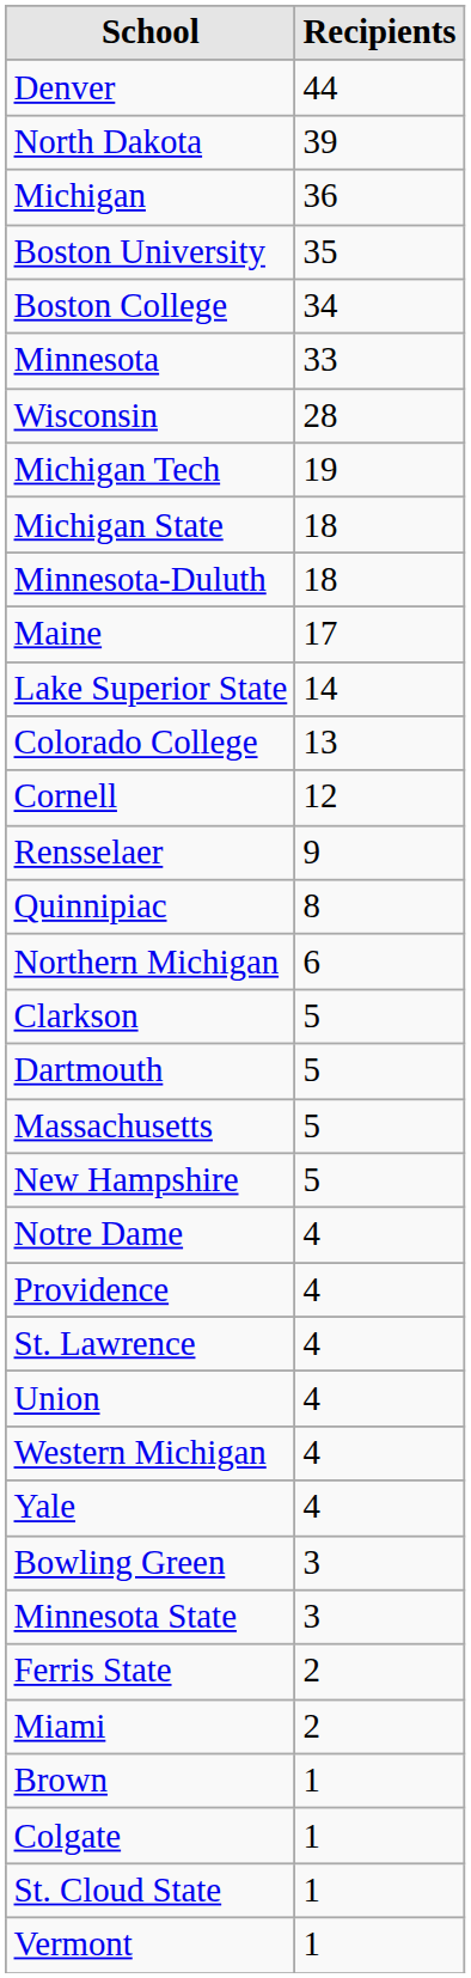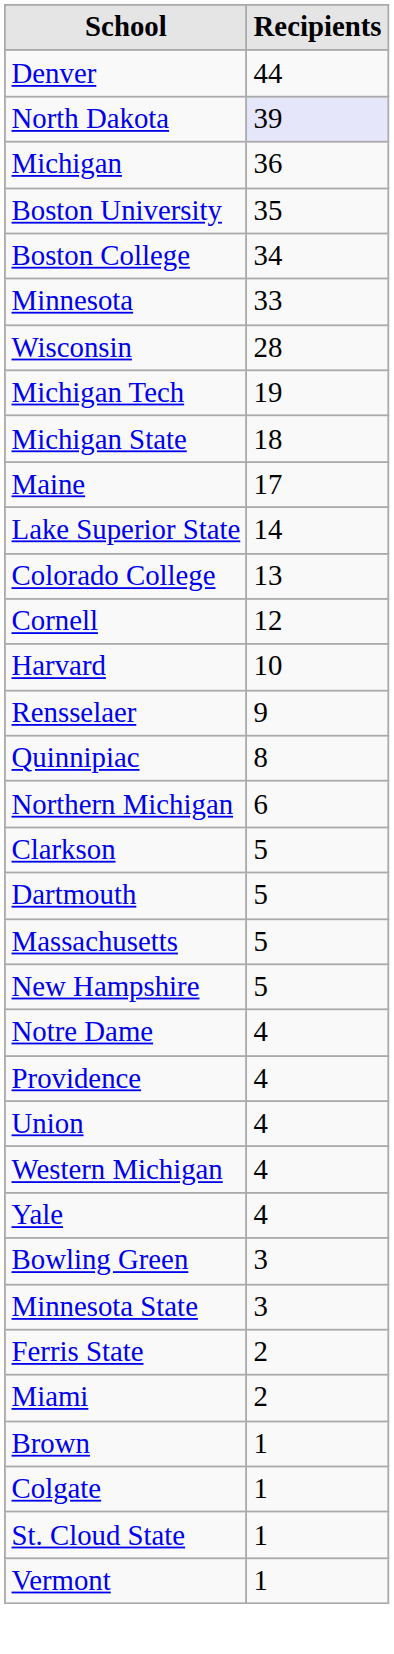North Dakota | Recipients: no background -> lavender background
- row: Minnesota-Duluth | 18
+ row: Harvard | 10
- row: St. Lawrence | 4
